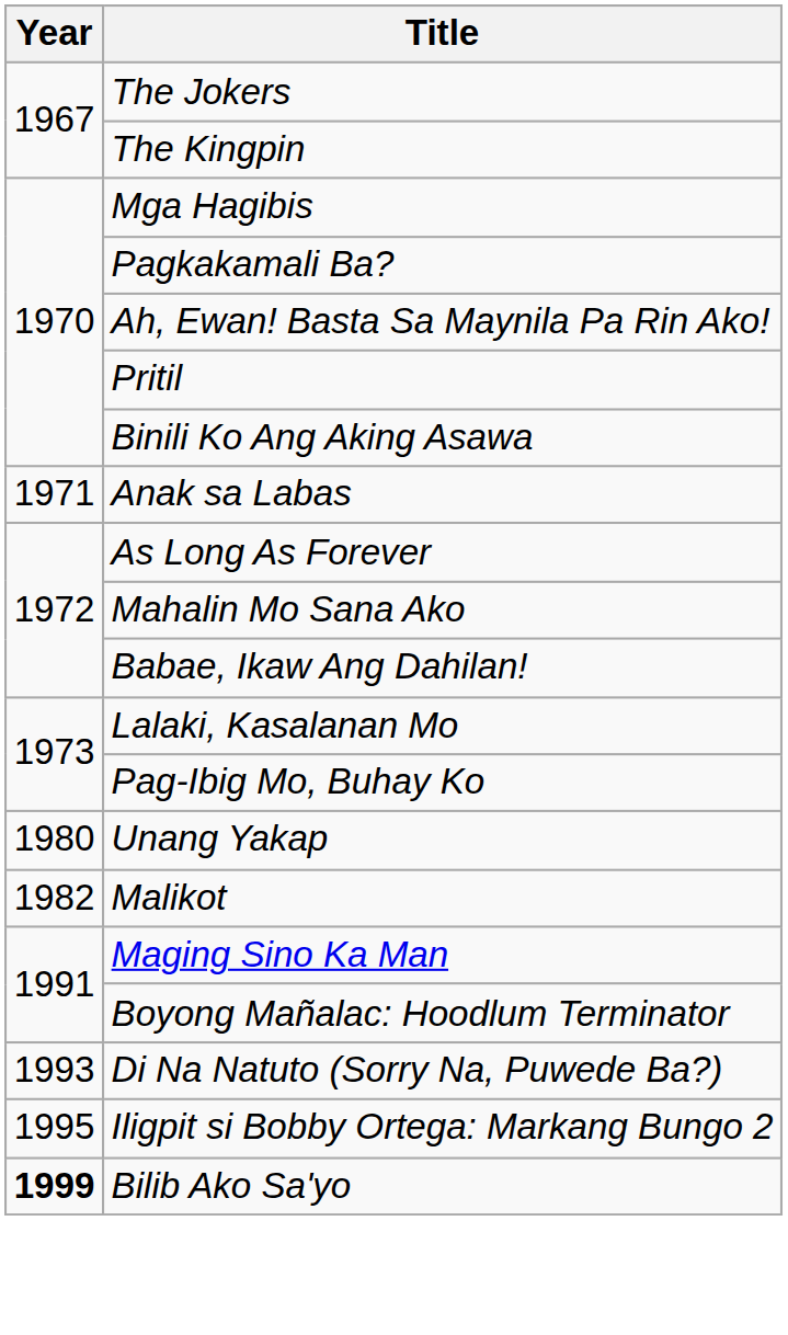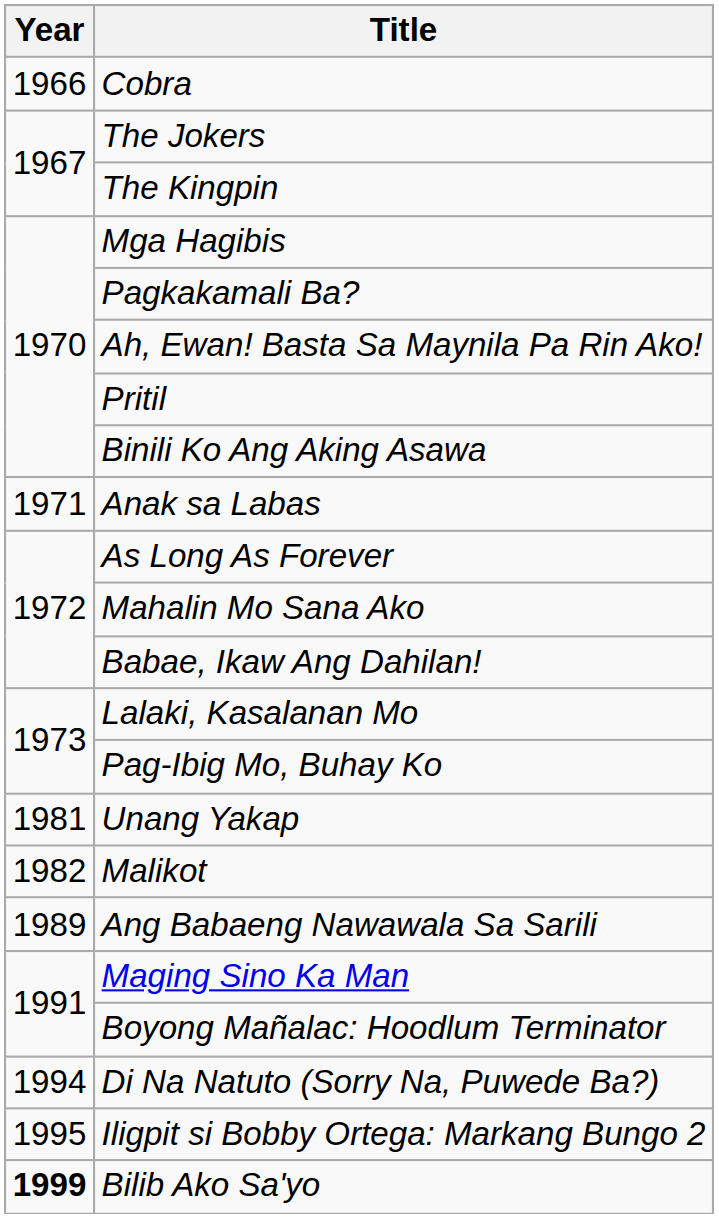+ row: 1966 | Cobra
Unang Yakap | Year: 1980 -> 1981
+ row: 1989 | Ang Babaeng Nawawala Sa Sarili
Di Na Natuto (Sorry Na, Puwede Ba?) | Year: 1993 -> 1994
